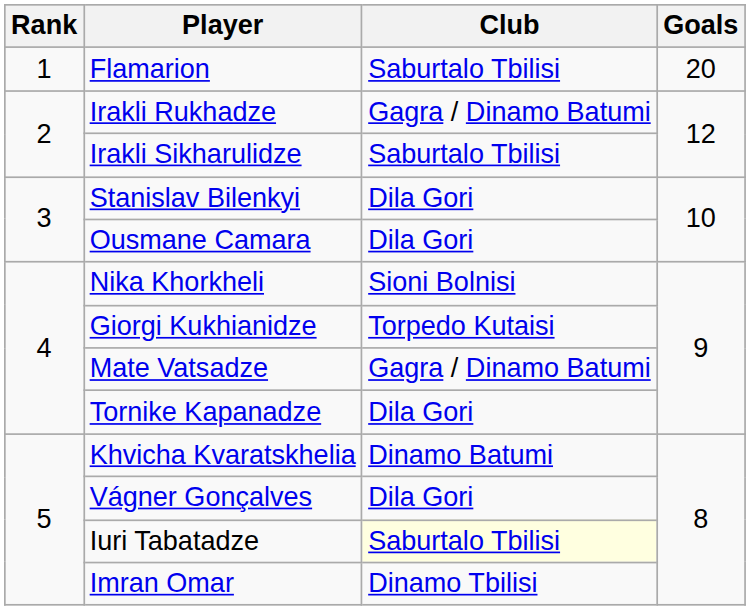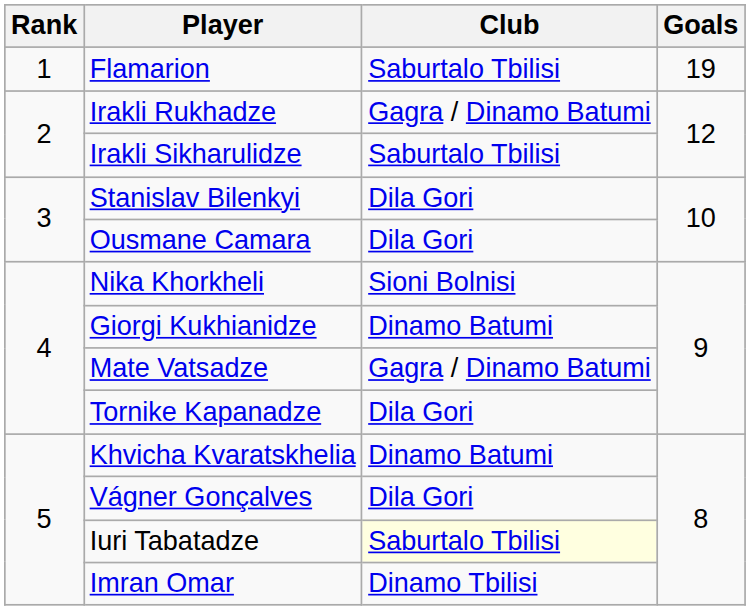Flamarion | Goals: 20 -> 19
Giorgi Kukhianidze | Club: Torpedo Kutaisi -> Dinamo Batumi
